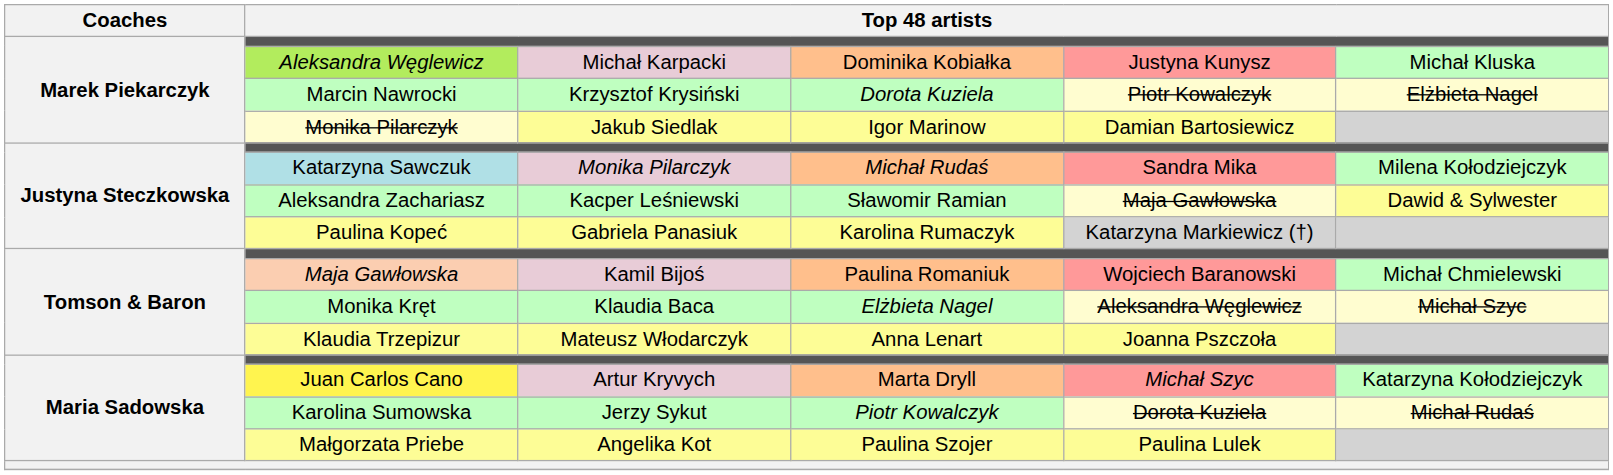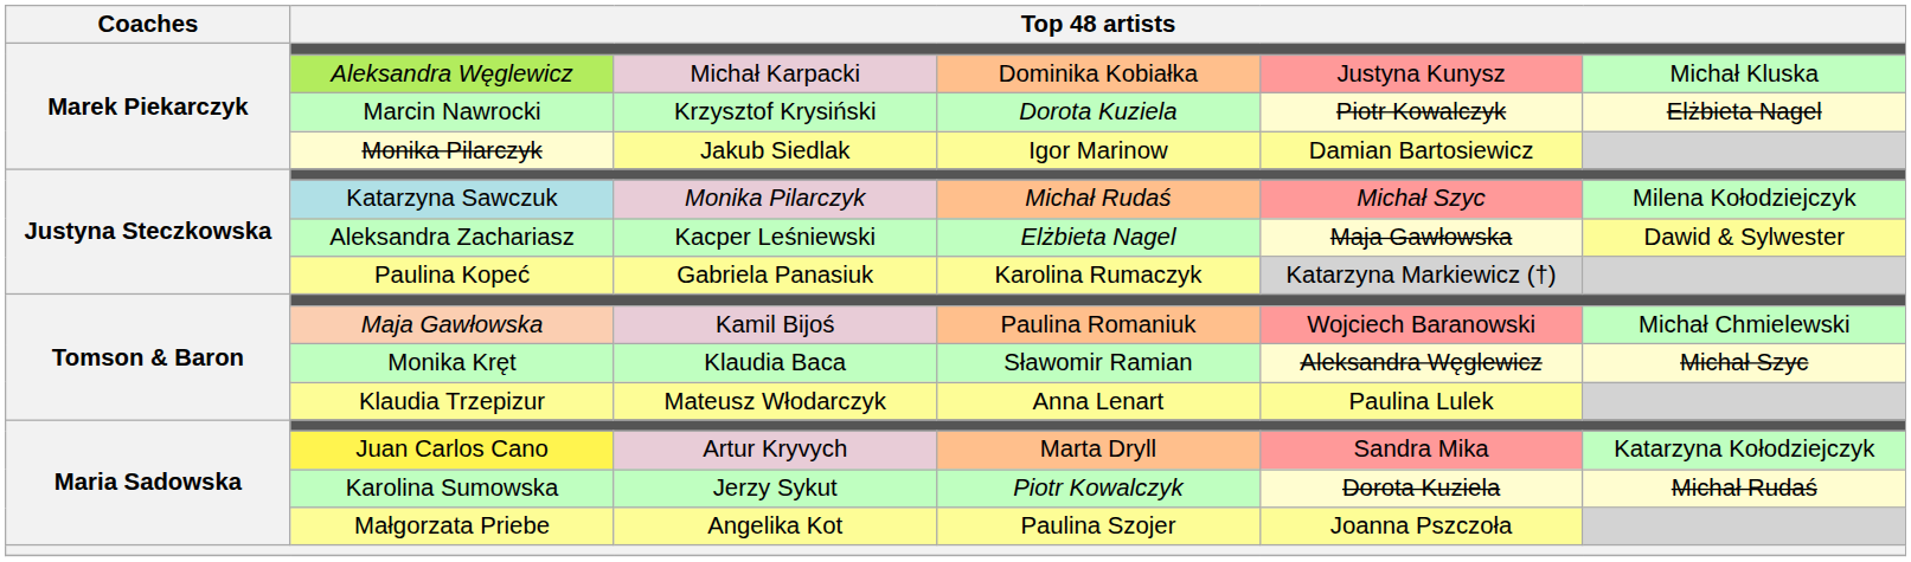Katarzyna Sawczuk | column 5: Sandra Mika -> Michał Szyc
Aleksandra Zachariasz | column 4: Sławomir Ramian -> Elżbieta Nagel
Monika Kręt | column 4: Elżbieta Nagel -> Sławomir Ramian
Klaudia Trzepizur | column 5: Joanna Pszczoła -> Paulina Lulek
Juan Carlos Cano | column 5: Michał Szyc -> Sandra Mika
Małgorzata Priebe | column 5: Paulina Lulek -> Joanna Pszczoła
